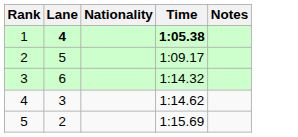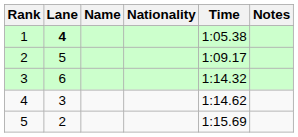+ column: Name
1 | Time: bold -> normal
